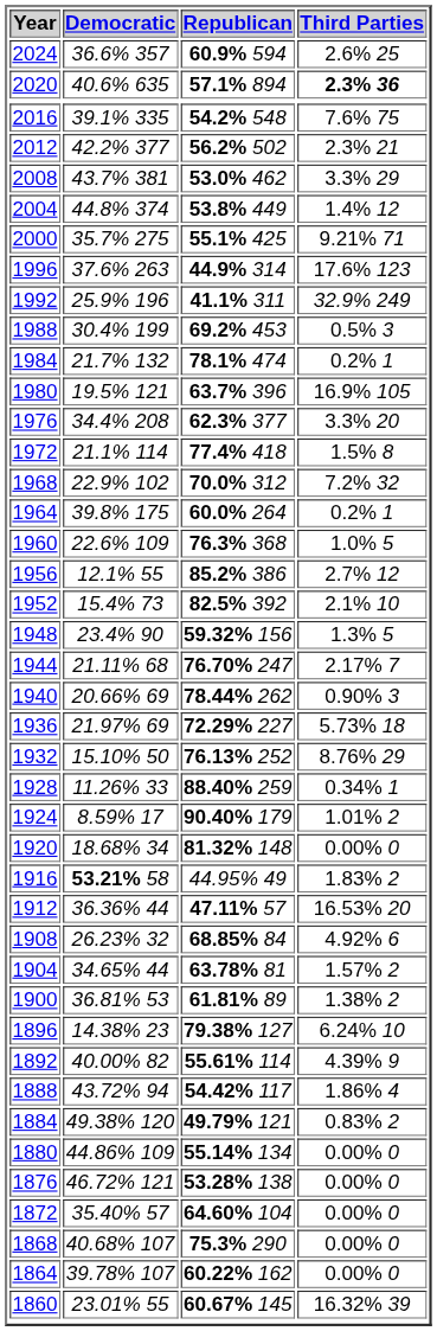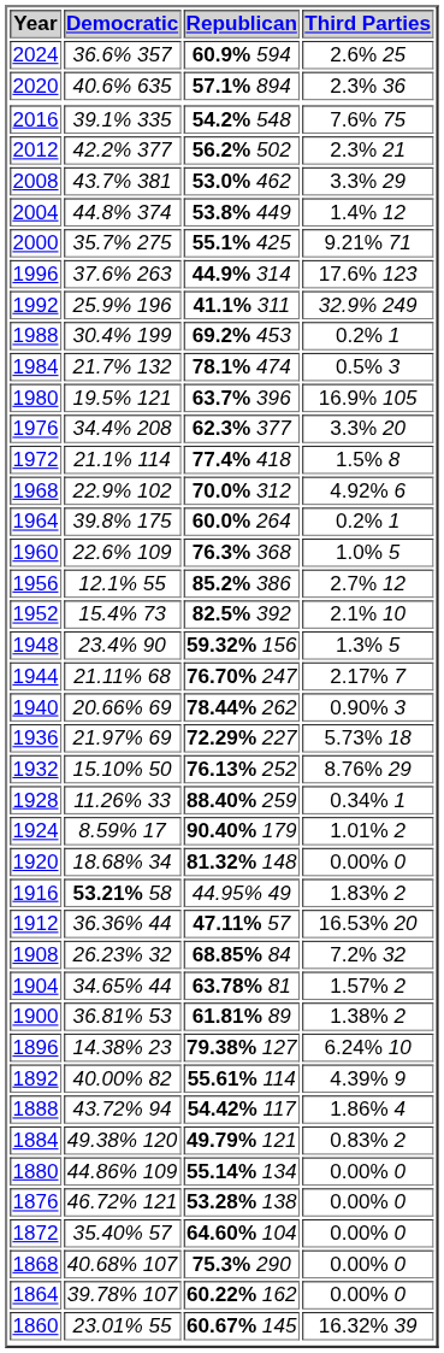2020 | Third Parties: bold -> normal
1988 | Third Parties: 0.5% 3 -> 0.2% 1
1984 | Third Parties: 0.2% 1 -> 0.5% 3
1968 | Third Parties: 7.2% 32 -> 4.92% 6
1908 | Third Parties: 4.92% 6 -> 7.2% 32
